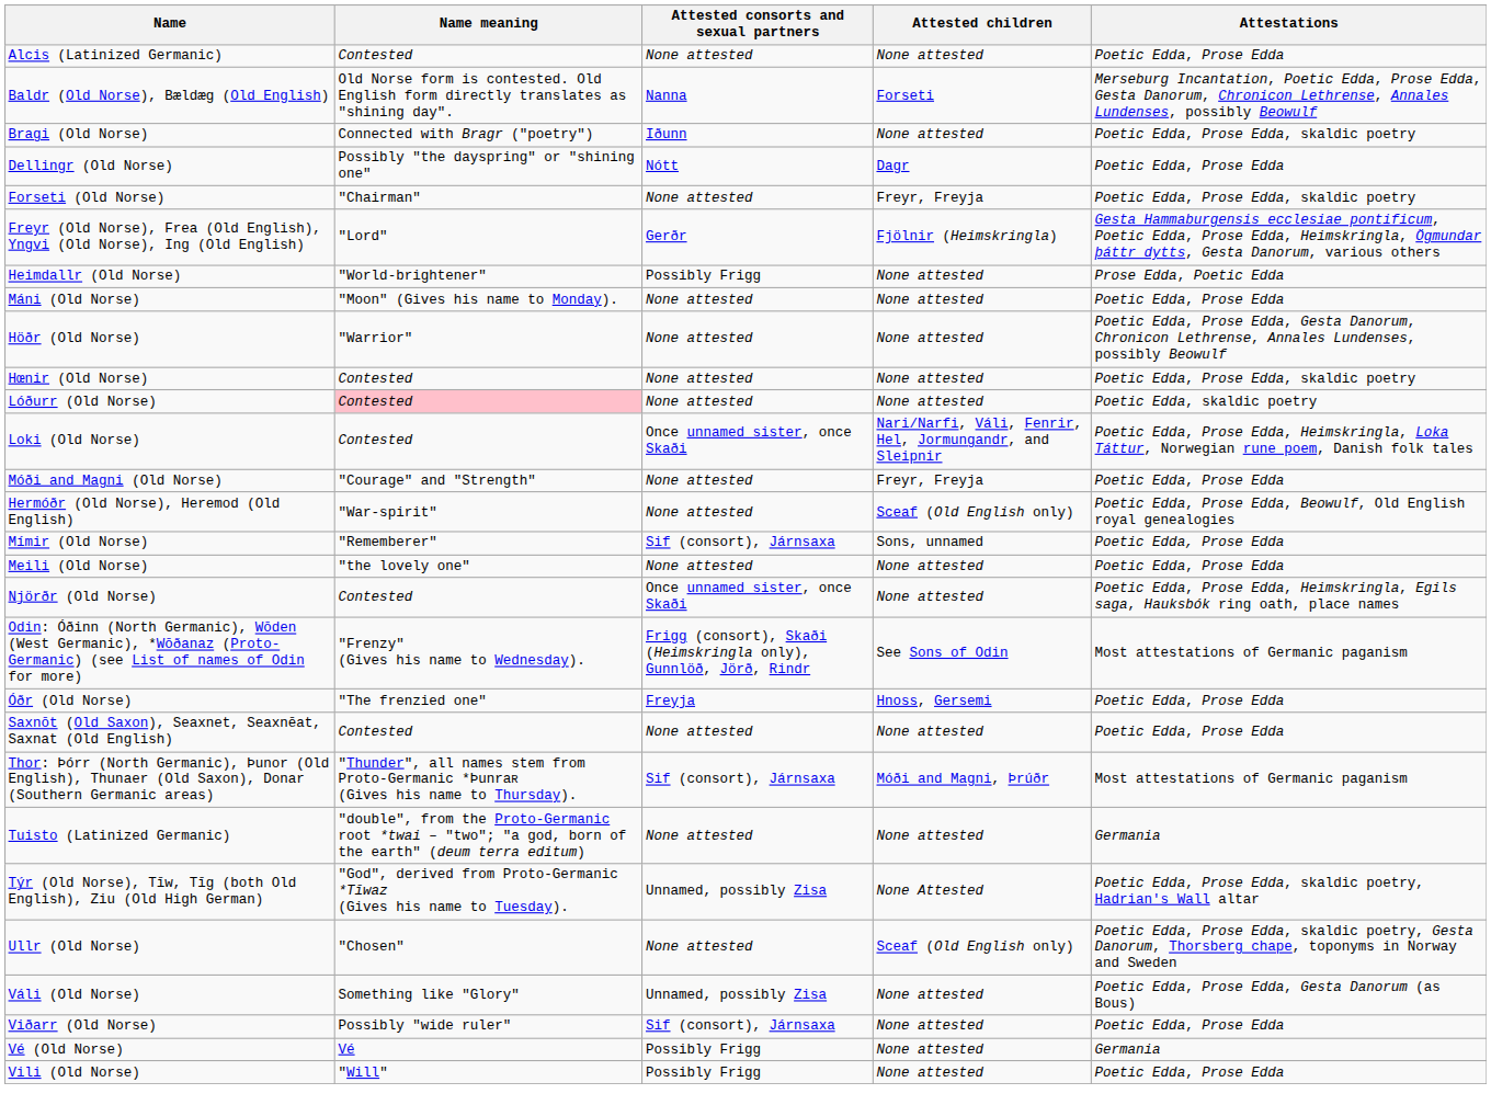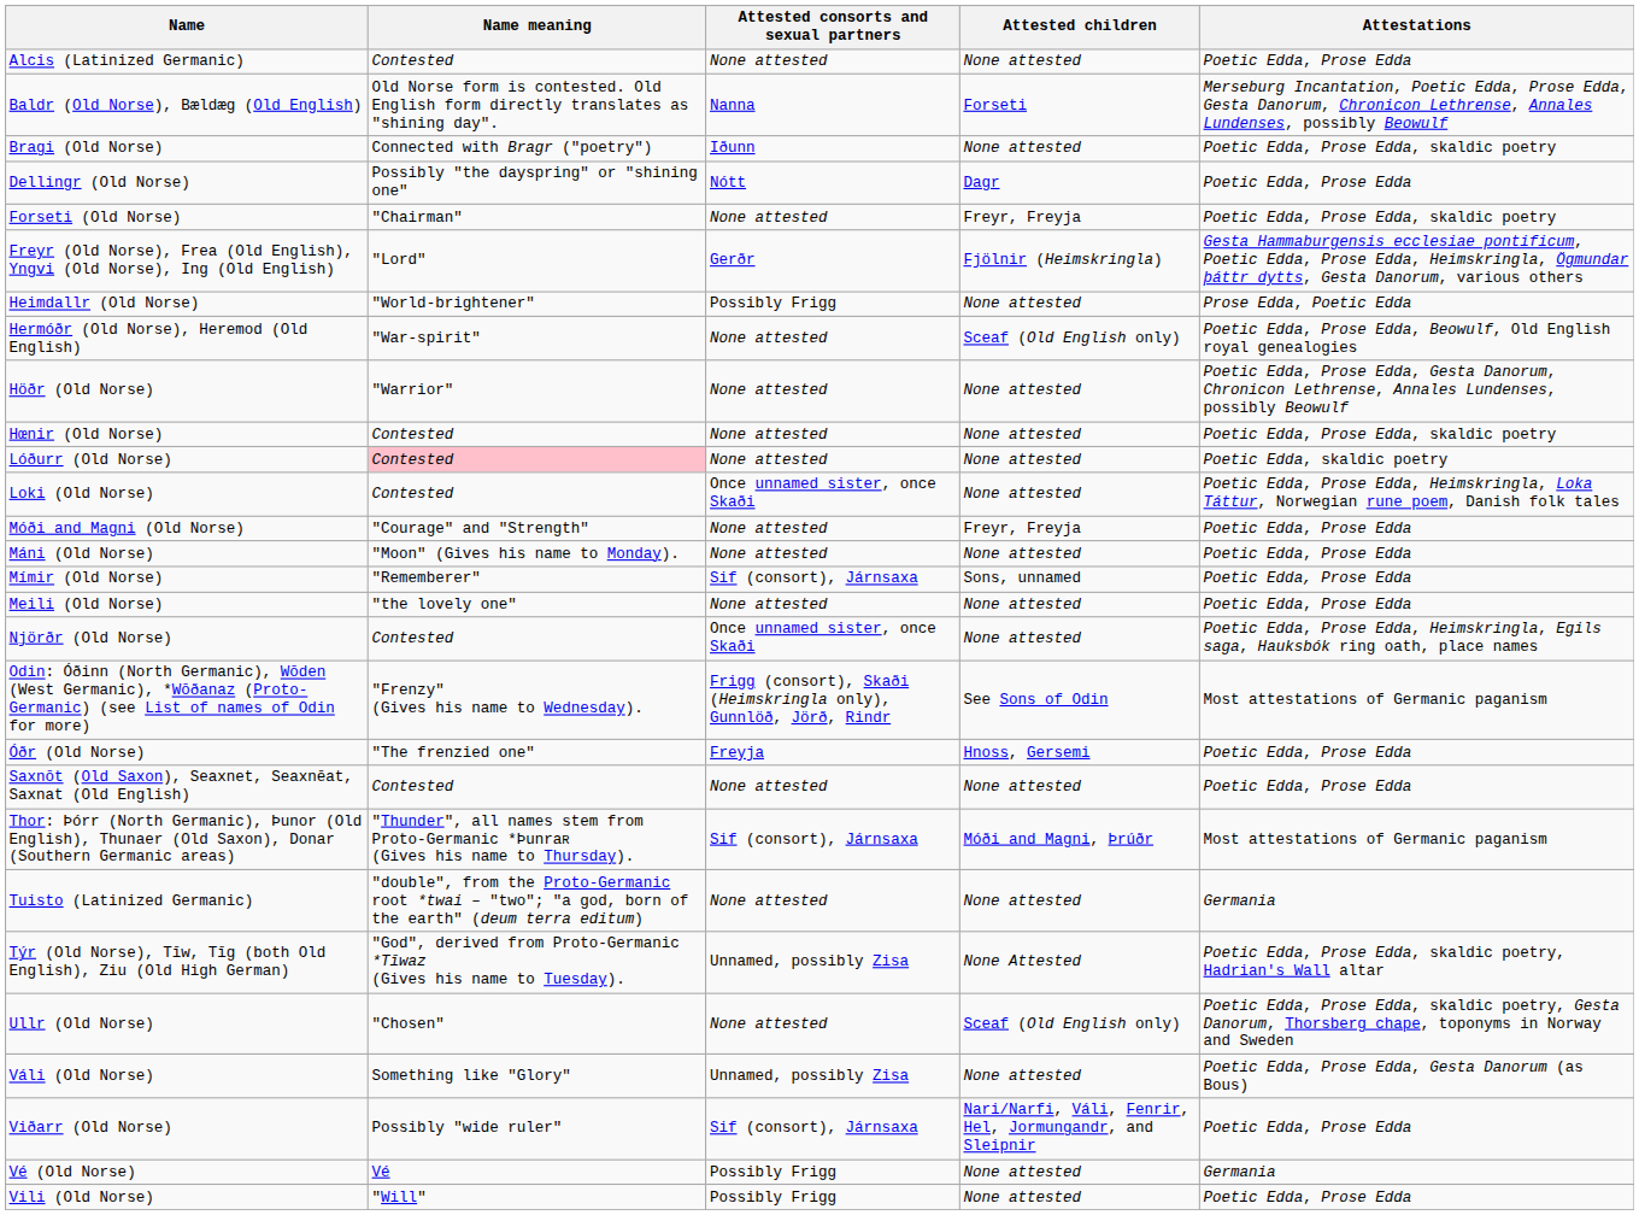rows swapped: Hermóðr (Old Norse), Heremod (Old English) <-> Máni (Old Norse)
Loki (Old Norse) | Attested children: Nari/Narfi, Váli, Fenrir, Hel, Jormungandr, and Sleipnir -> None attested
Viðarr (Old Norse) | Attested children: None attested -> Nari/Narfi, Váli, Fenrir, Hel, Jormungandr, and Sleipnir
